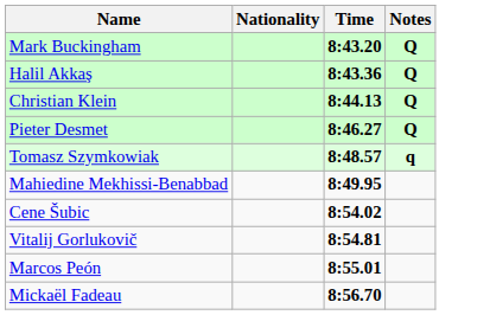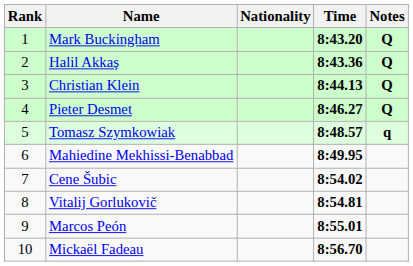+ column: Rank | 1 | 2 | 3 | 4 | 5 | 6 | 7 | 8 | 9 | 10
